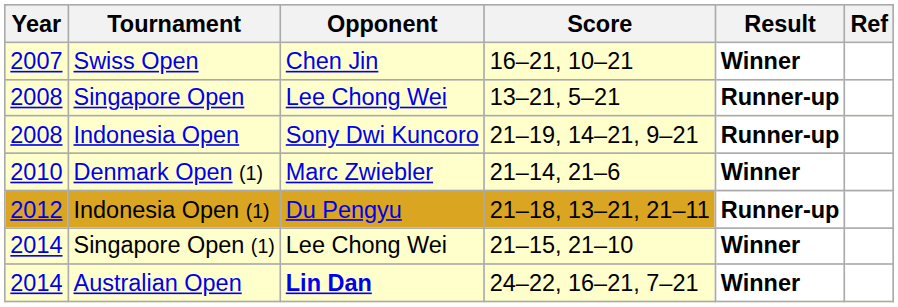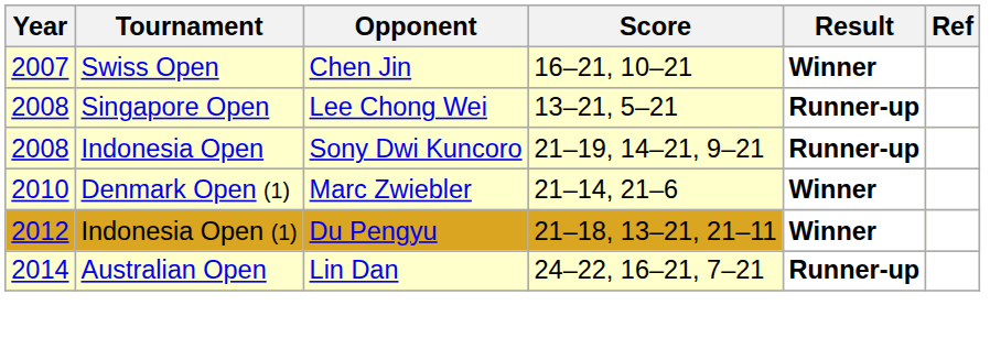Indonesia Open (1) | Result: Runner-up -> Winner
- row: 2014 | Singapore Open (1) | Lee Chong Wei | 21–15, 21–10 | Winner
Australian Open | Opponent: bold -> normal
Australian Open | Result: Winner -> Runner-up
